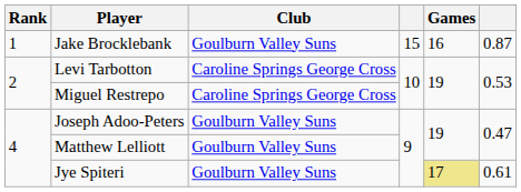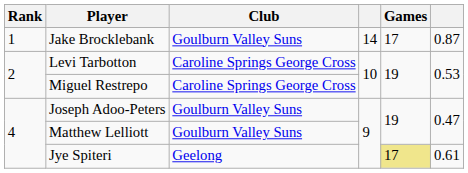Jake Brocklebank | column 4: 15 -> 14
Jake Brocklebank | Games: 16 -> 17
Jye Spiteri | Club: Goulburn Valley Suns -> Geelong
